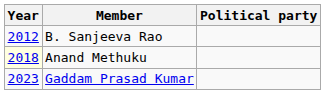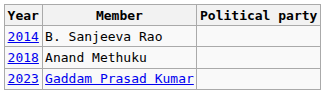B. Sanjeeva Rao | Year: 2012 -> 2014
Anand Methuku | Year: lightyellow background -> no background
